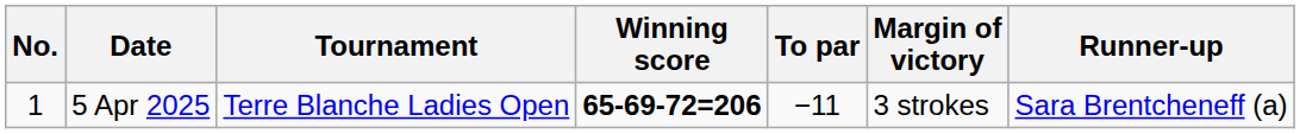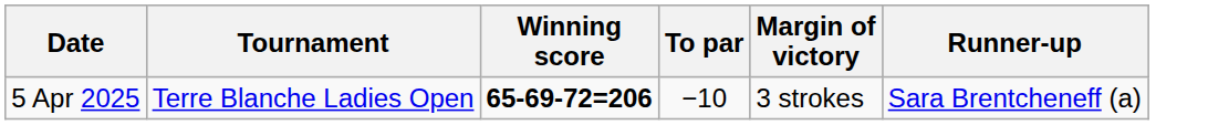- column: No. | 1
5 Apr 2025 | To par: −11 -> −10
